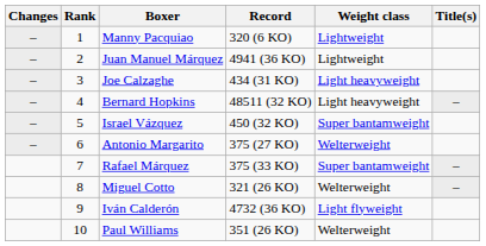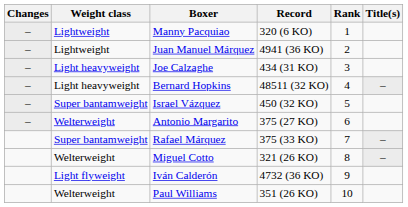columns swapped: Rank <-> Weight class
